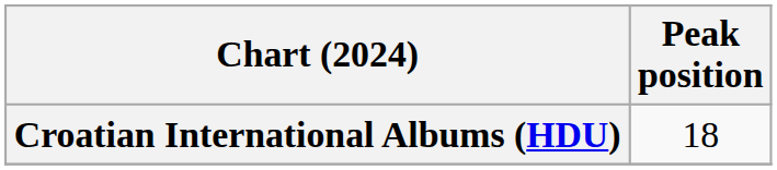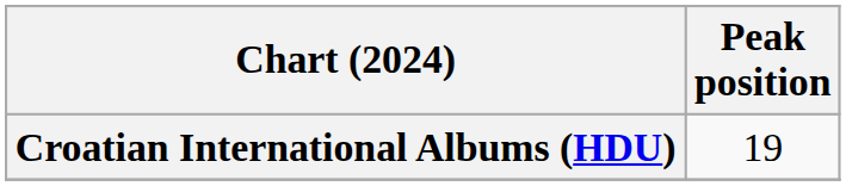Croatian International Albums (HDU) | Peak position: 18 -> 19
